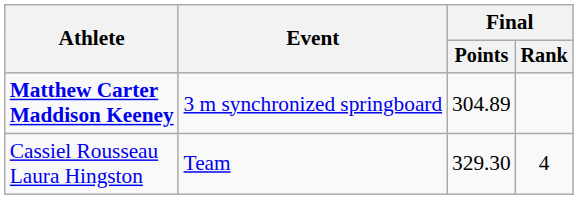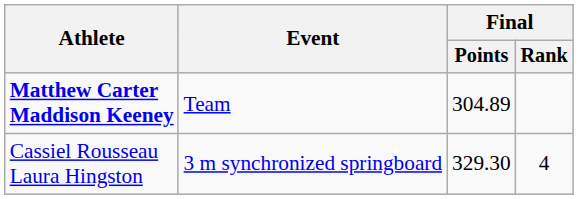Matthew Carter Maddison Keeney | Event: 3 m synchronized springboard -> Team
Cassiel Rousseau Laura Hingston | Event: Team -> 3 m synchronized springboard
